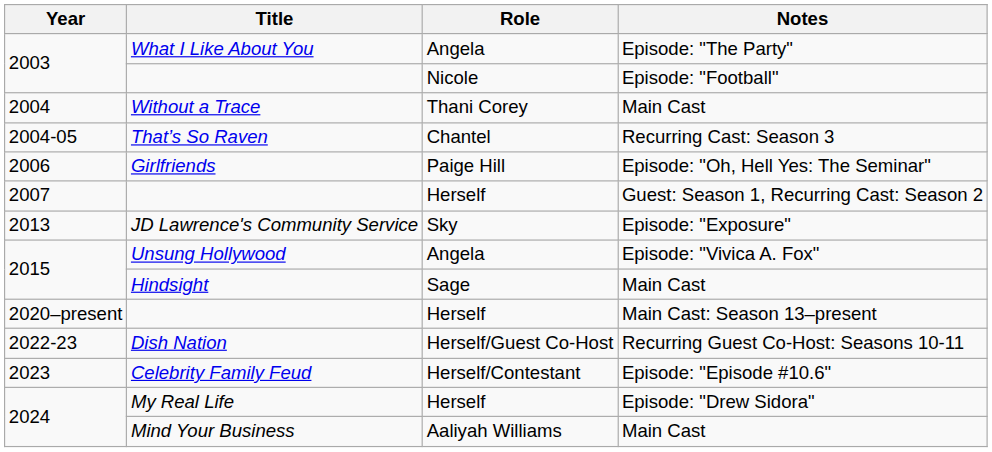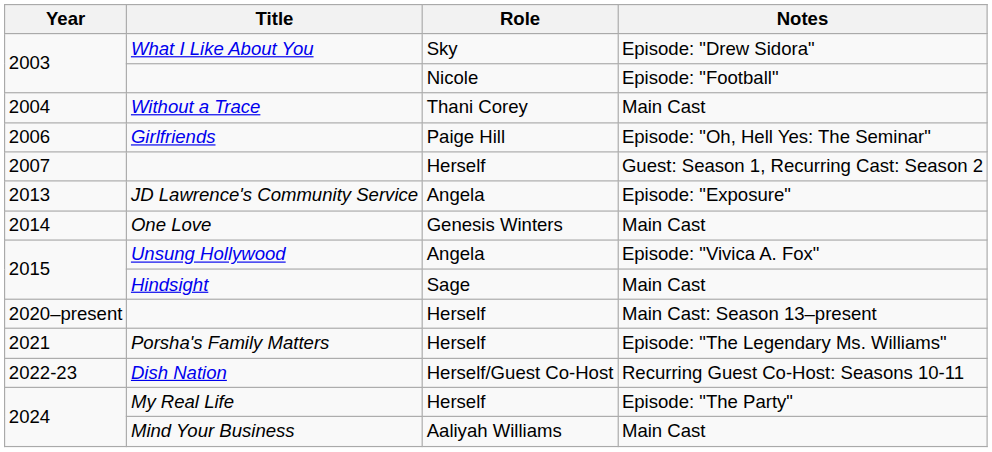What I Like About You | Role: Angela -> Sky
What I Like About You | Notes: Episode: "The Party" -> Episode: "Drew Sidora"
- row: 2004-05 | That’s So Raven | Chantel | Recurring Cast: Season 3
JD Lawrence's Community Service | Role: Sky -> Angela
+ row: 2014 | One Love | Genesis Winters | Main Cast
+ row: 2021 | Porsha's Family Matters | Herself | Episode: "The Legendary Ms. Williams"
- row: 2023 | Celebrity Family Feud | Herself/Contestant | Episode: "Episode #10.6"
My Real Life | Notes: Episode: "Drew Sidora" -> Episode: "The Party"
